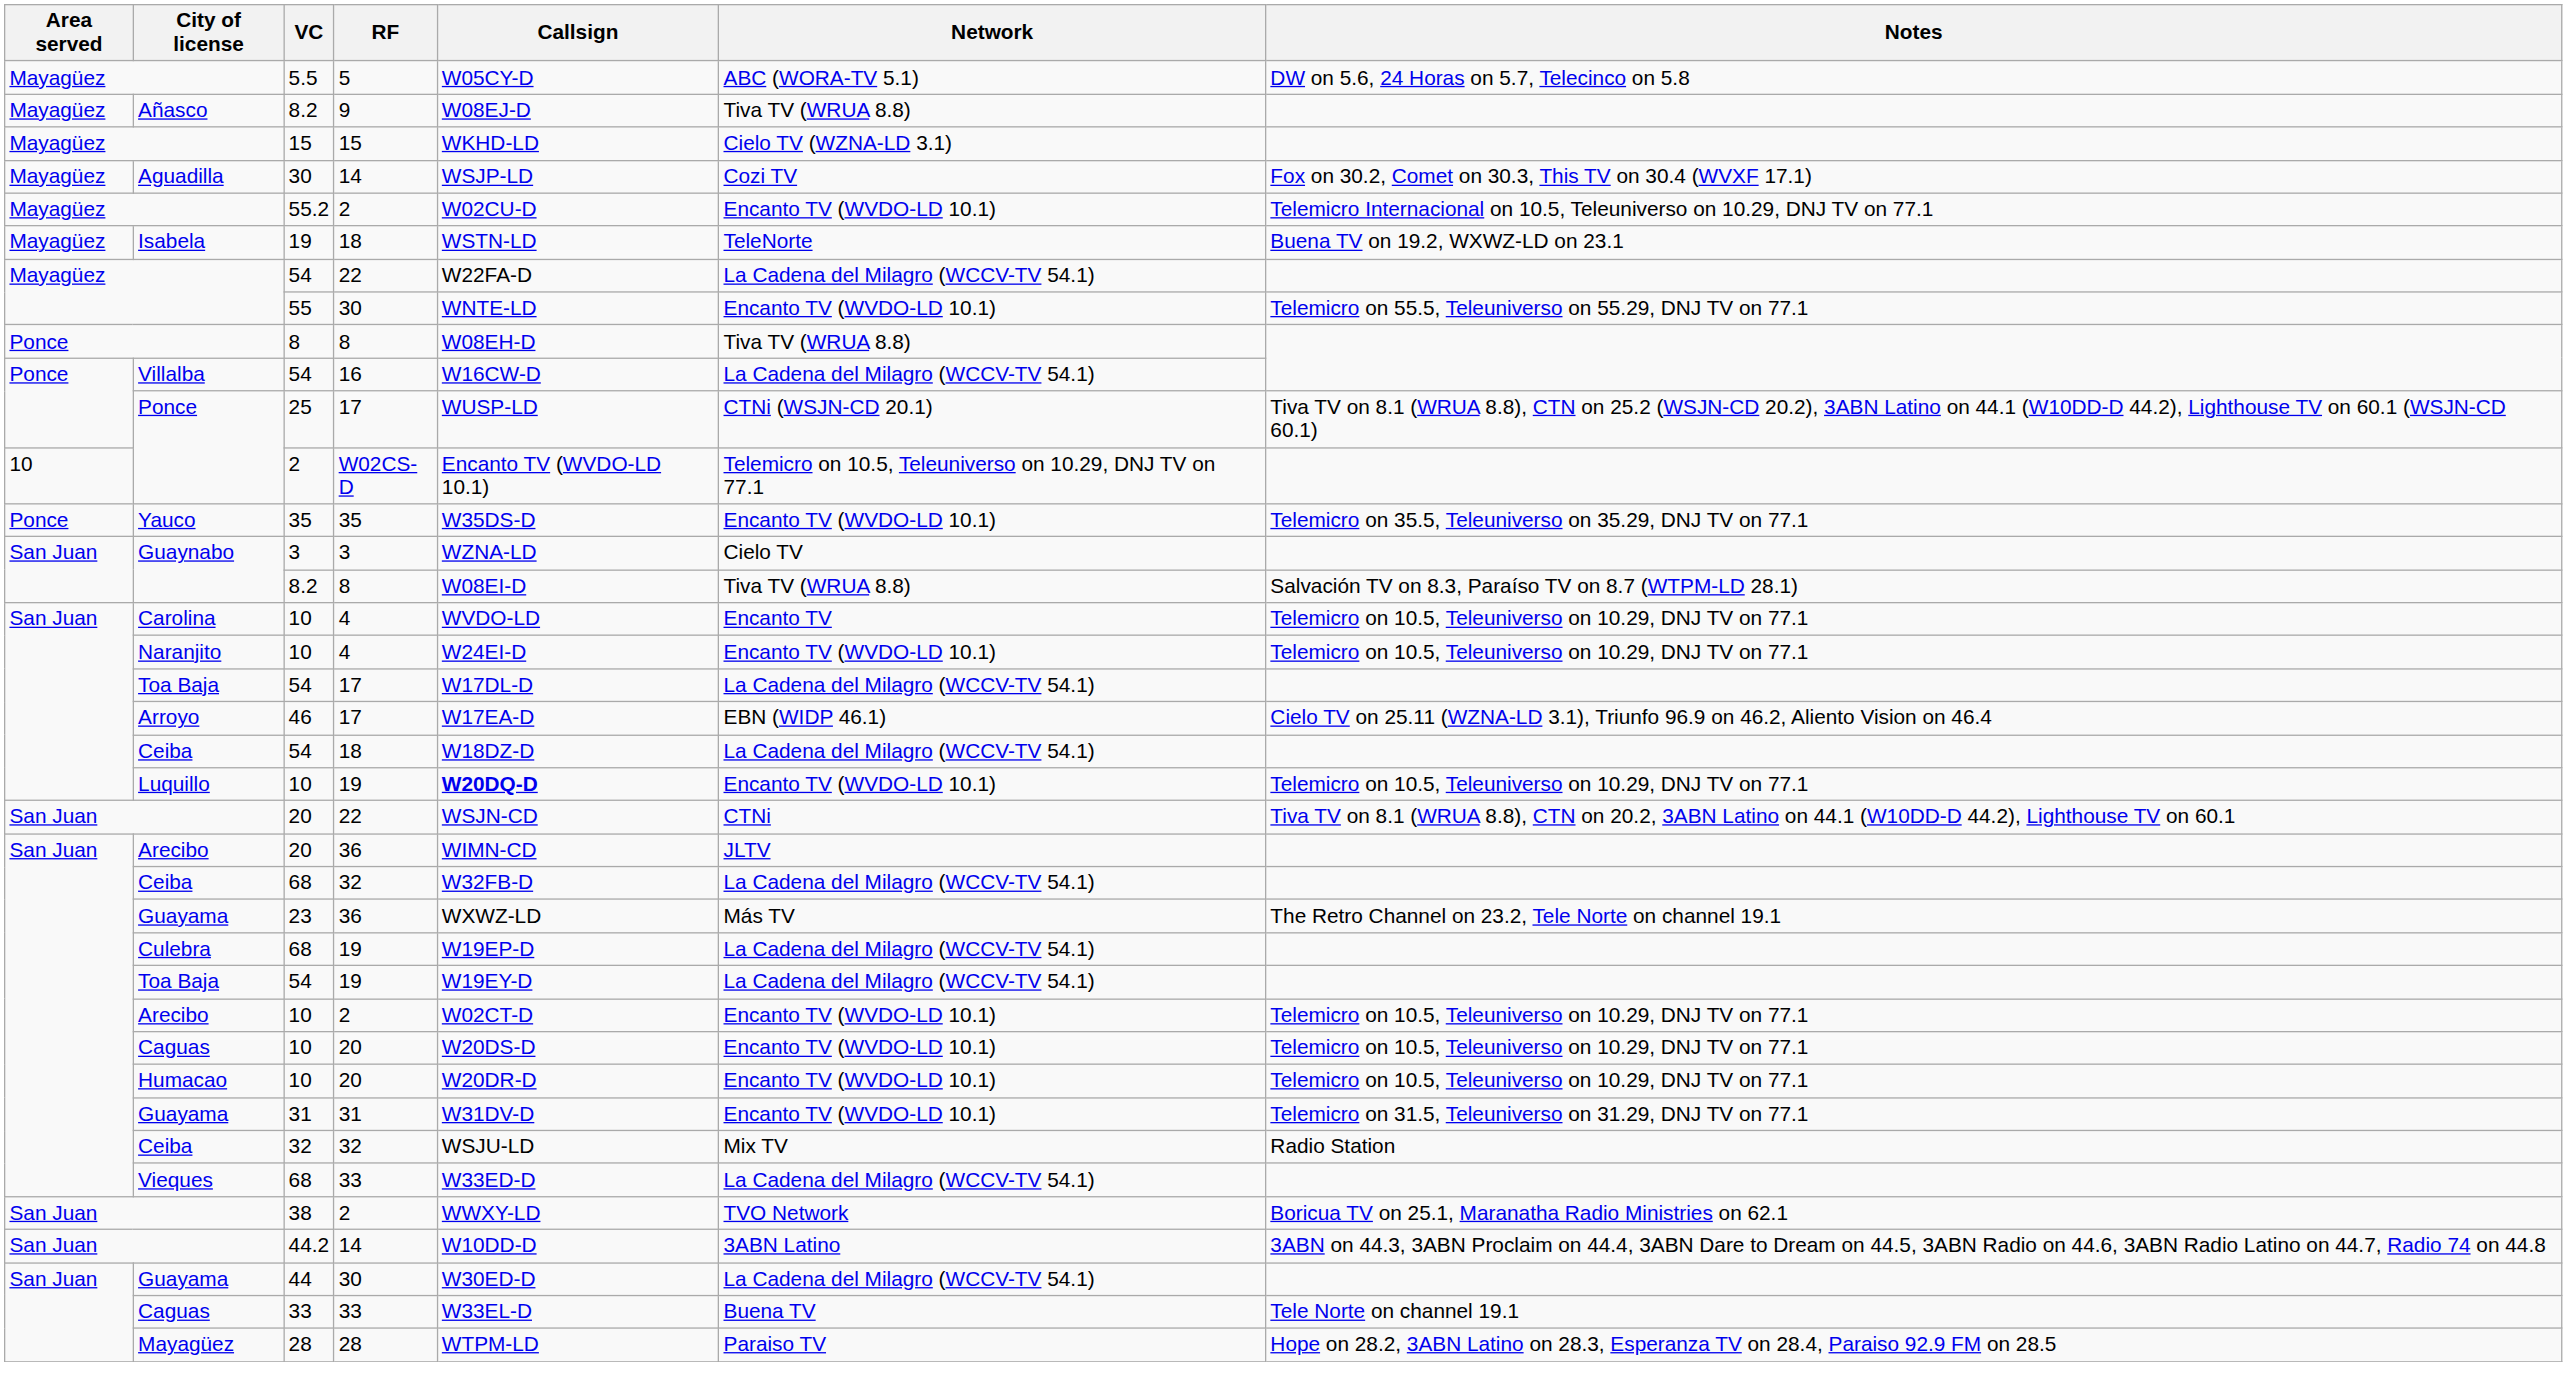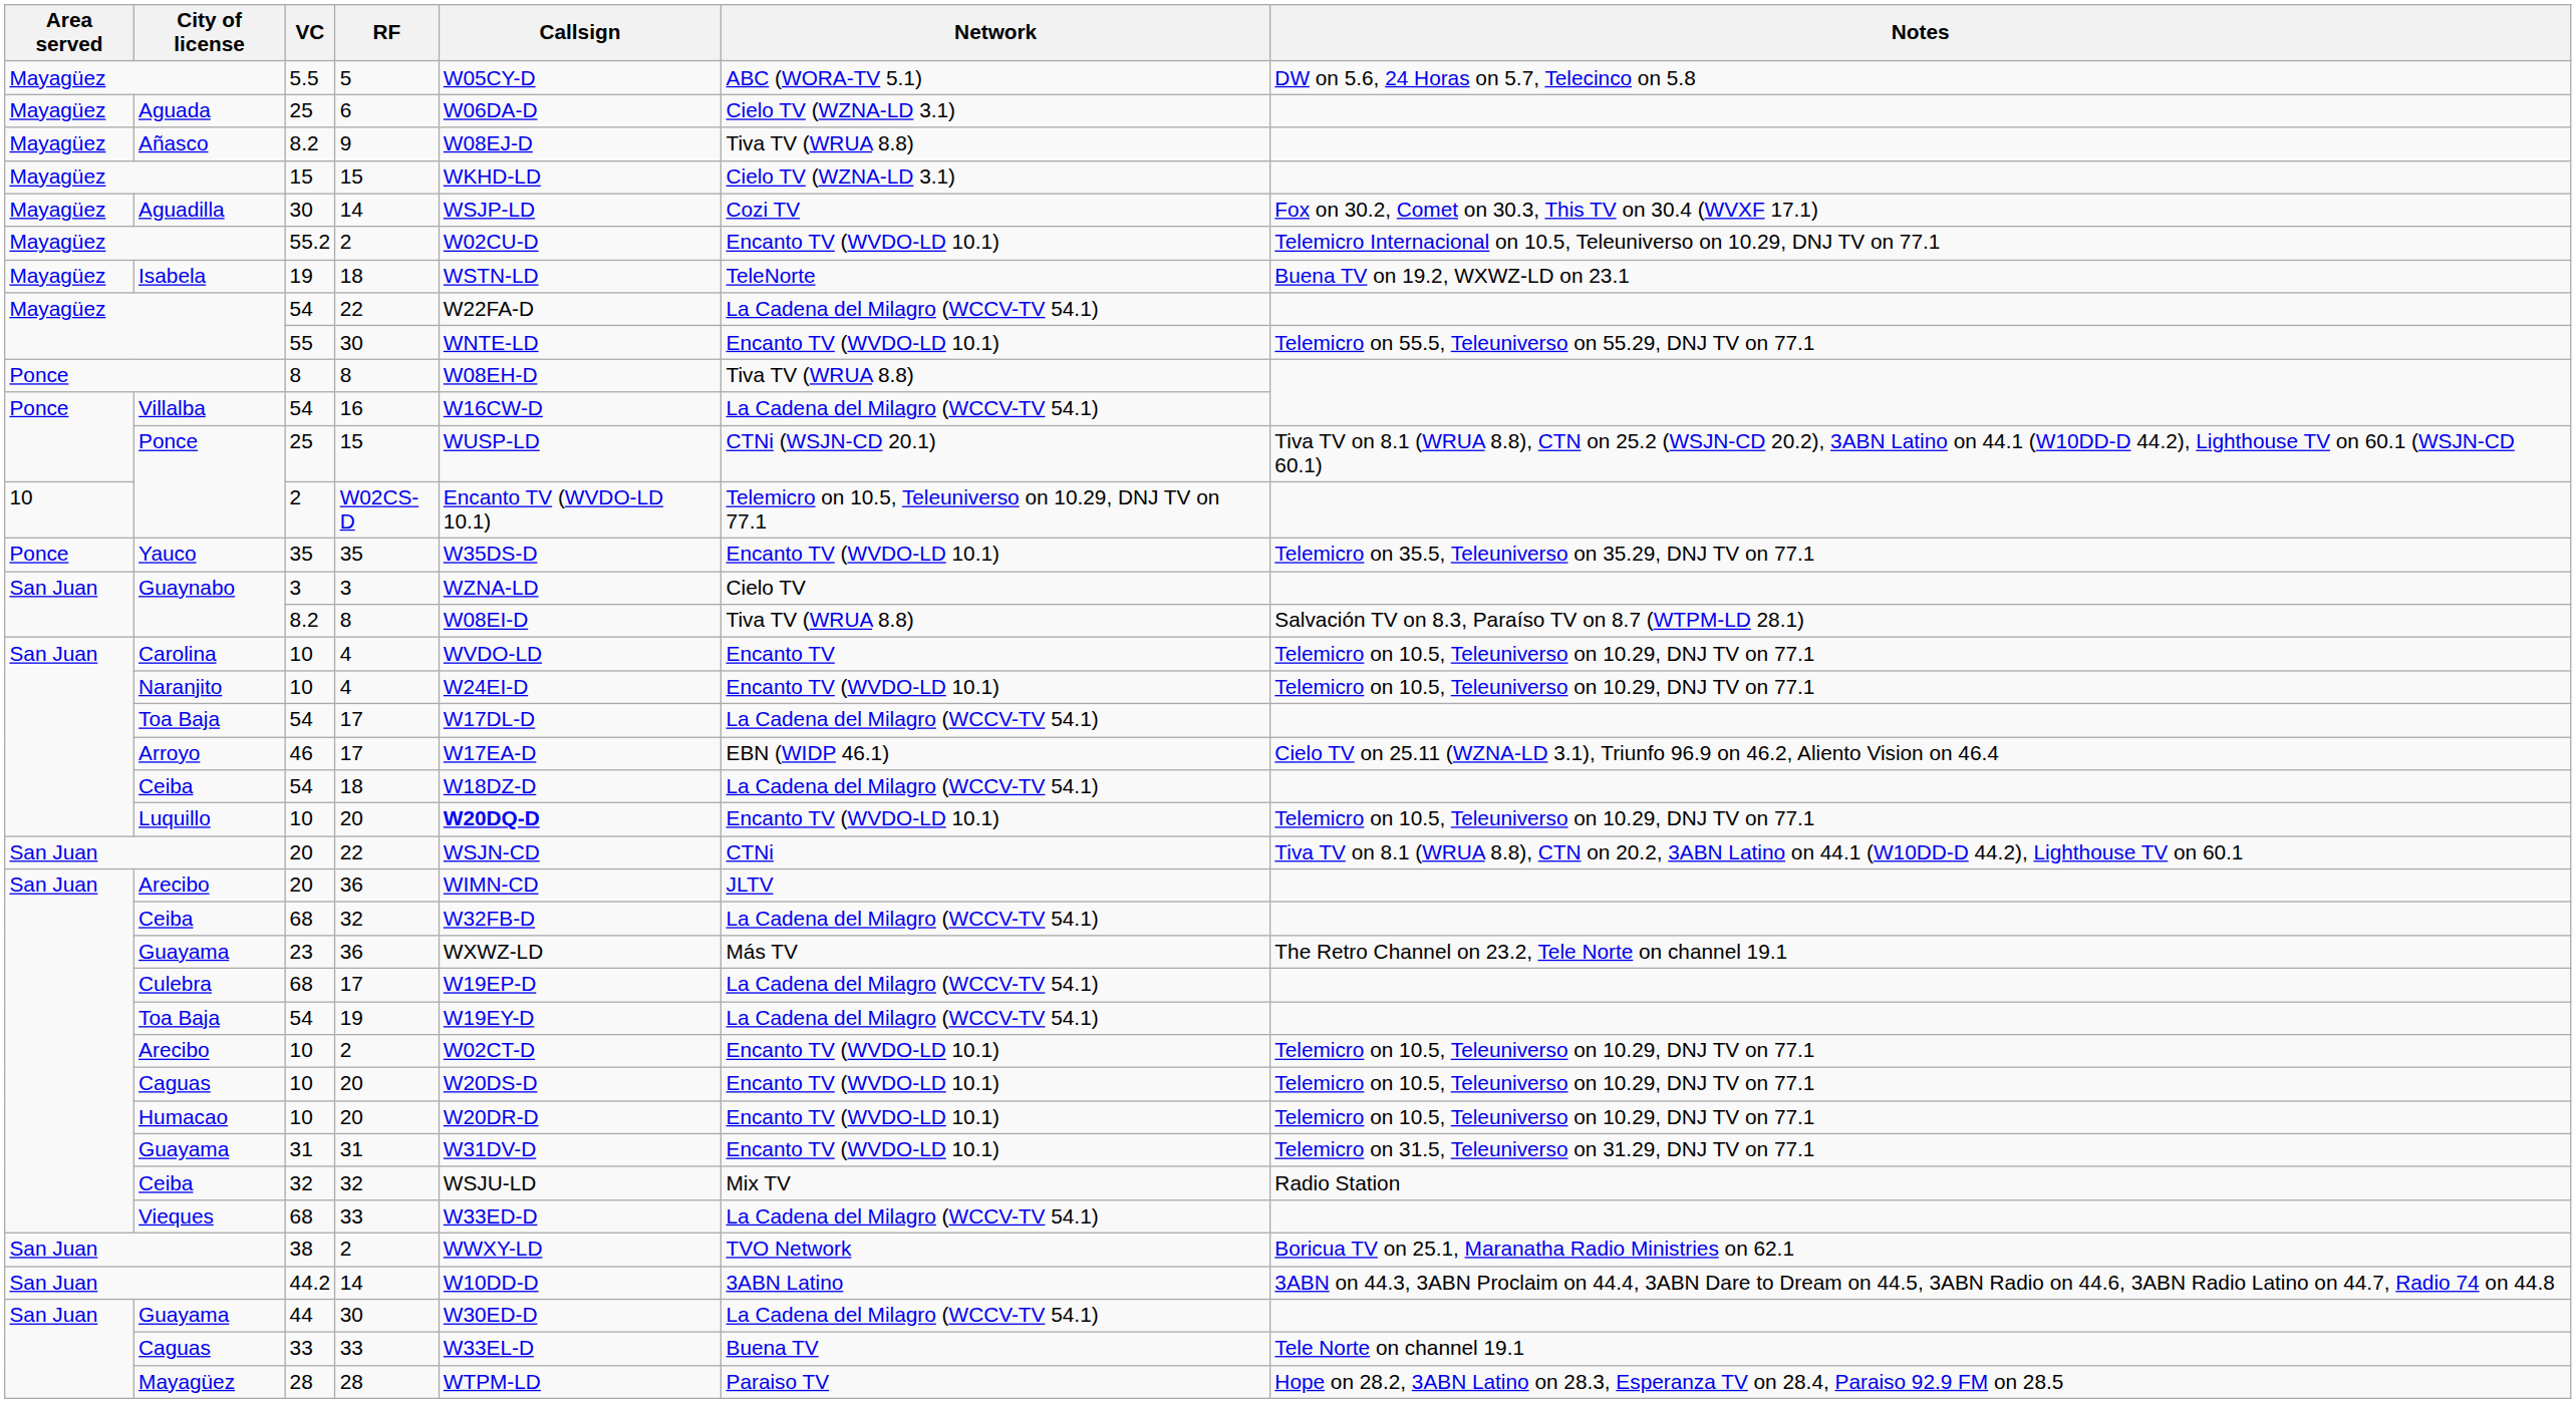+ row: Mayagüez | Aguada | 25 | 6 | W06DA-D | Cielo TV (WZNA-LD 3.1)
Ponce / 25 | RF: 17 -> 15
Luquillo / 10 | RF: 19 -> 20
Culebra / 68 | RF: 19 -> 17
